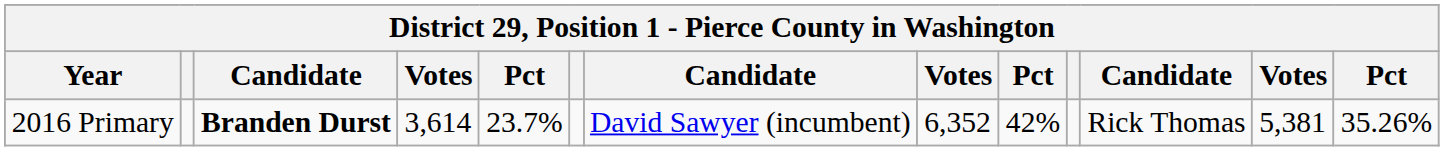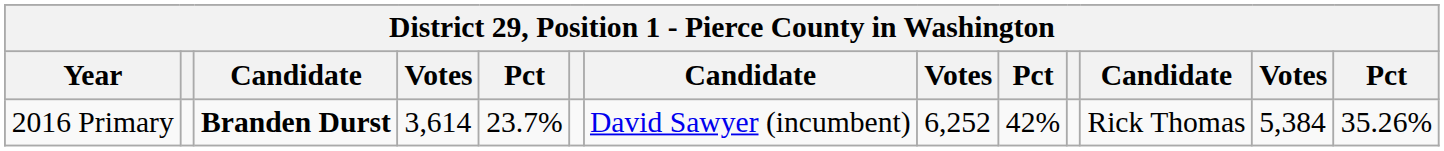2016 Primary | column 8: 6,352 -> 6,252
2016 Primary | column 12: 5,381 -> 5,384
